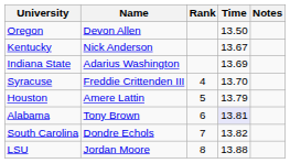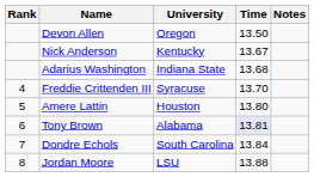columns swapped: Rank <-> University
Adarius Washington | Time: 13.69 -> 13.68
Amere Lattin | Time: 13.79 -> 13.80
Dondre Echols | Time: 13.82 -> 13.84
